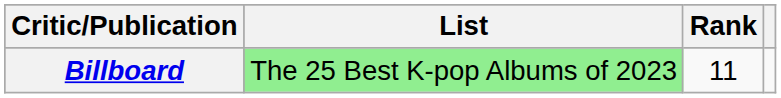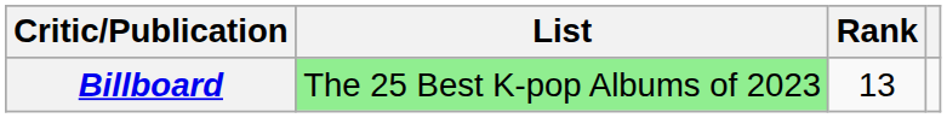Billboard | Rank: 11 -> 13
